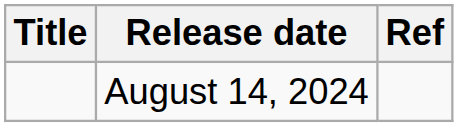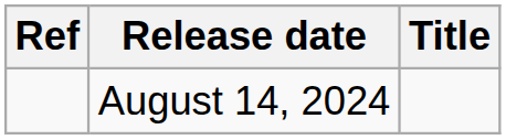columns swapped: Title <-> Ref
